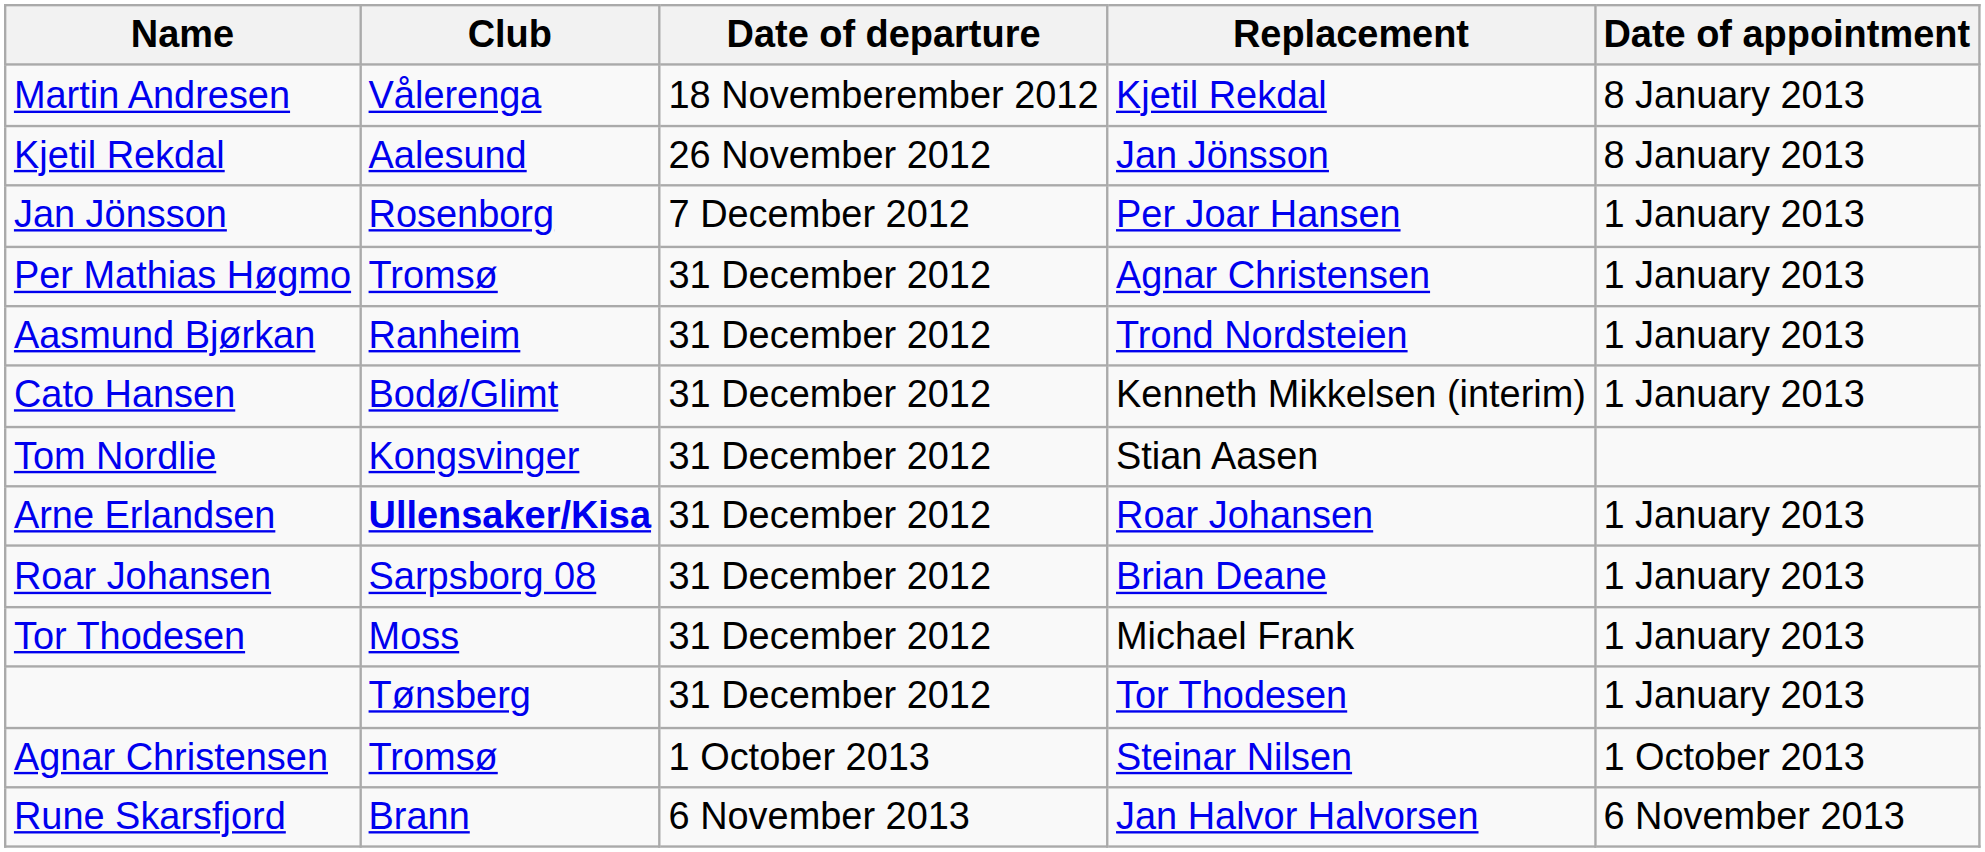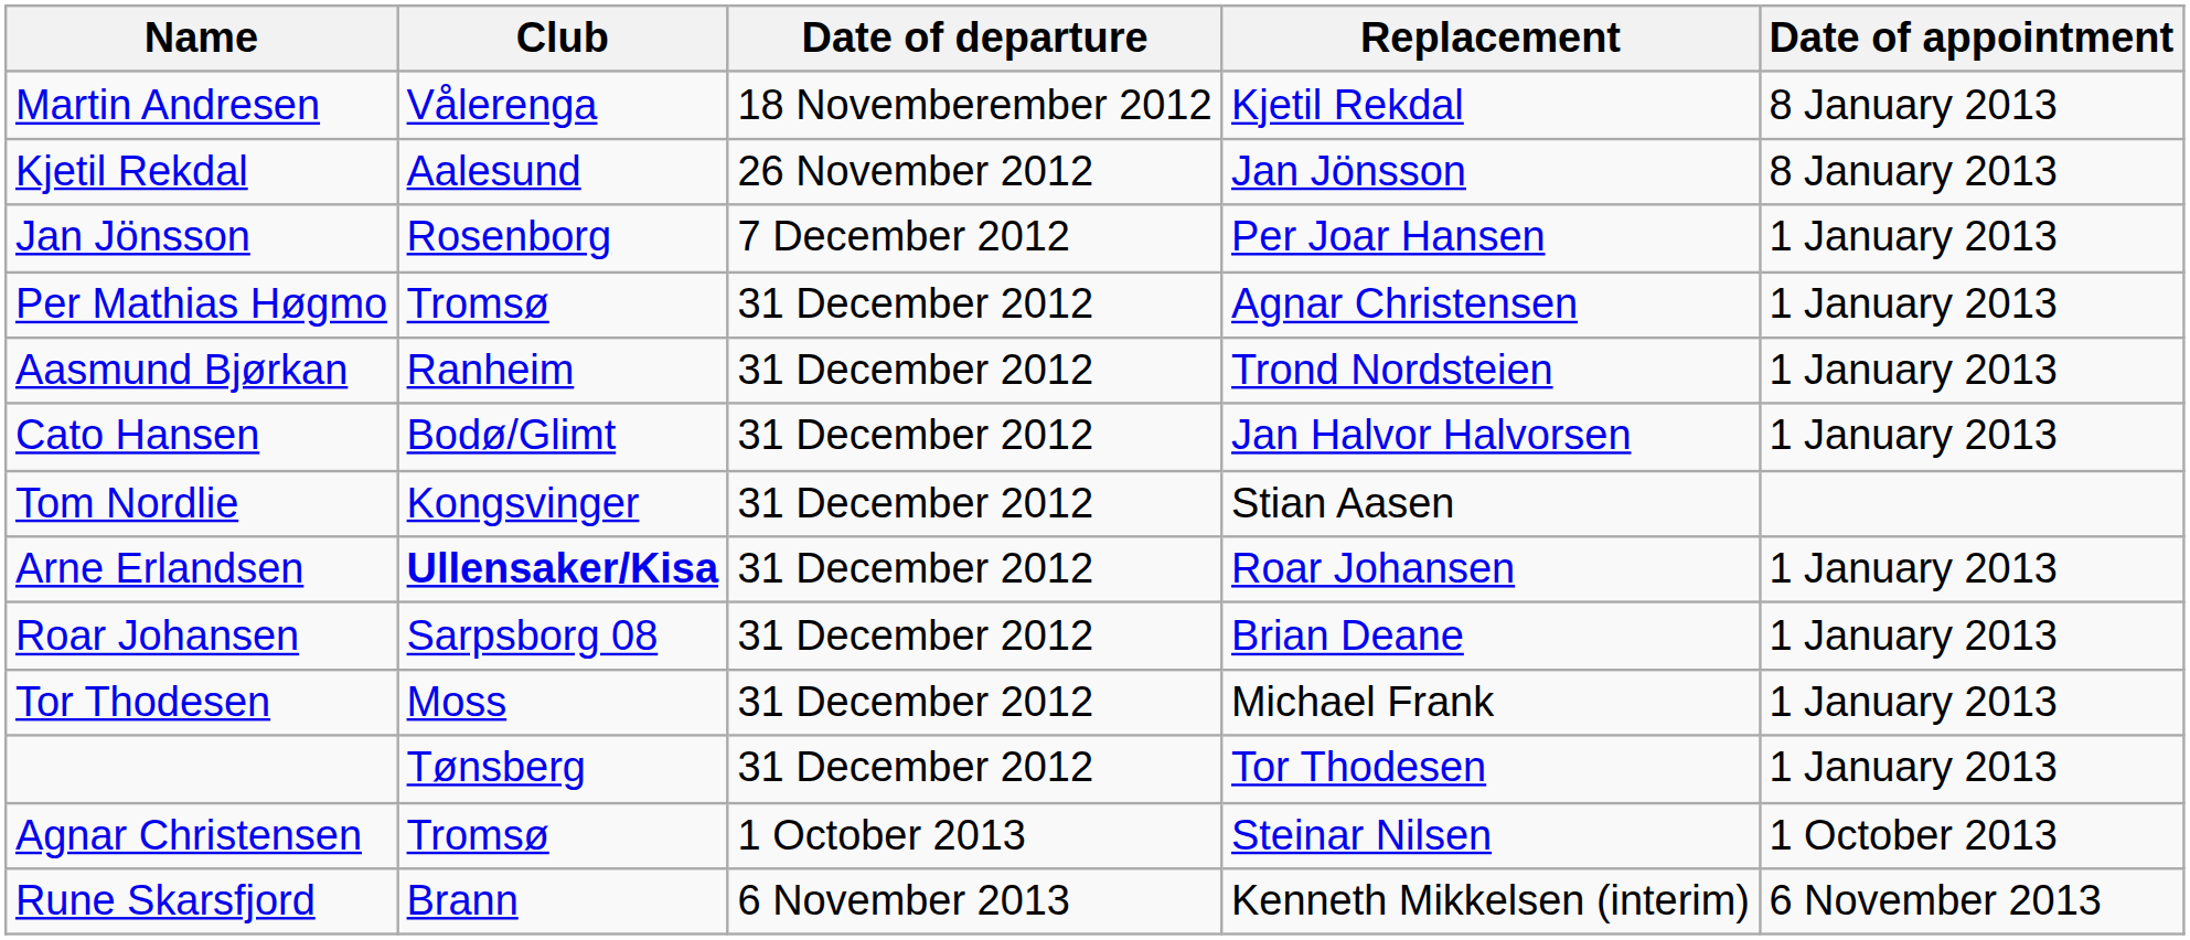Cato Hansen | Replacement: Kenneth Mikkelsen (interim) -> Jan Halvor Halvorsen
Rune Skarsfjord | Replacement: Jan Halvor Halvorsen -> Kenneth Mikkelsen (interim)
